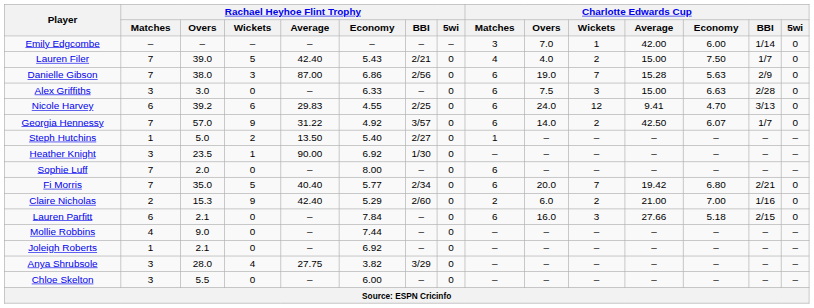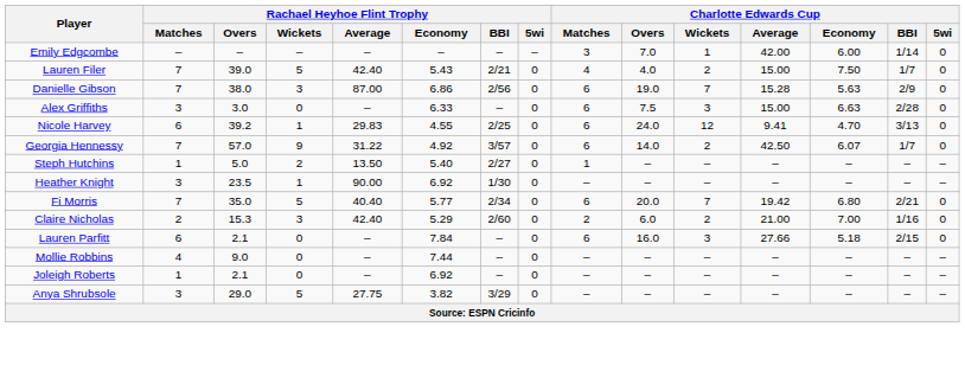Nicole Harvey | Rachael Heyhoe Flint Trophy / Wickets: 6 -> 1
- row: Sophie Luff | 7 | 2.0 | 0 | – | 8.00 | – | 0 | 6 | – | – | – | – | – | –
Claire Nicholas | Rachael Heyhoe Flint Trophy / Wickets: 9 -> 3
Anya Shrubsole | Rachael Heyhoe Flint Trophy / Overs: 28.0 -> 29.0
Anya Shrubsole | Rachael Heyhoe Flint Trophy / Wickets: 4 -> 5
- row: Chloe Skelton | 3 | 5.5 | 0 | – | 6.00 | – | 0 | – | – | – | – | – | – | –
